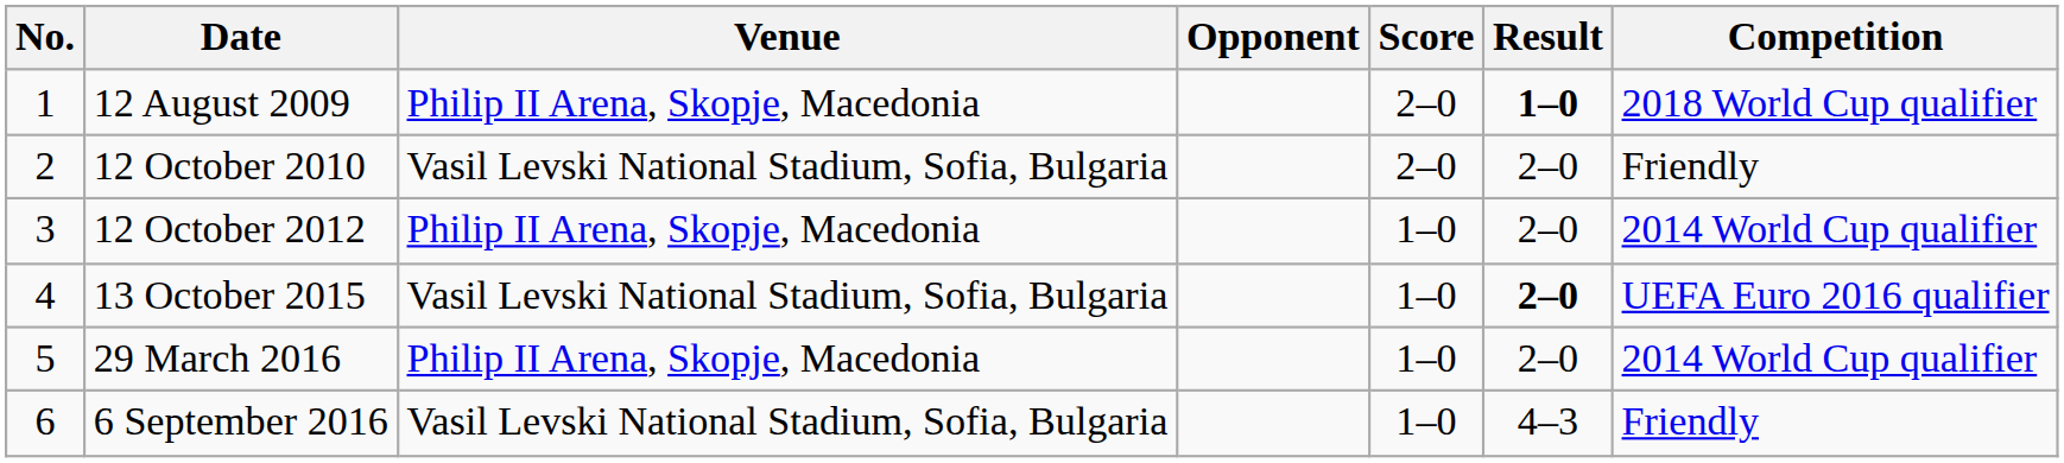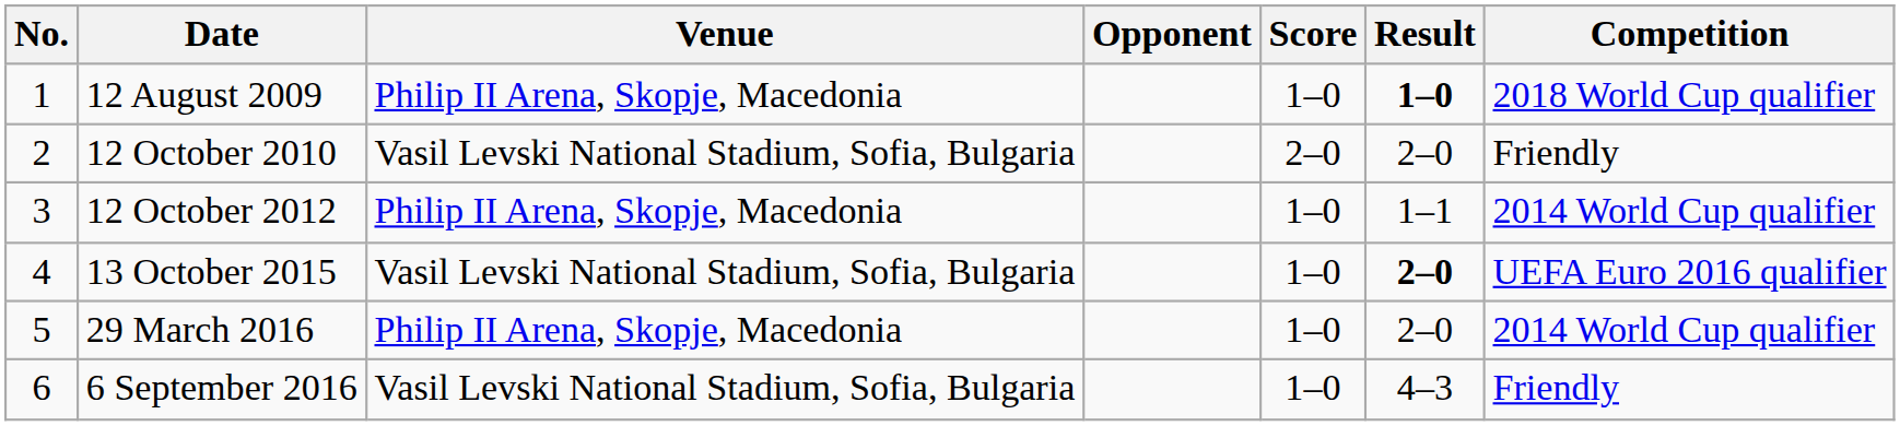12 August 2009 | Score: 2–0 -> 1–0
12 October 2012 | Result: 2–0 -> 1–1
